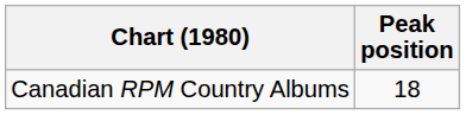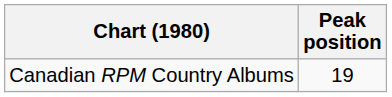Canadian RPM Country Albums | Peak position: 18 -> 19
